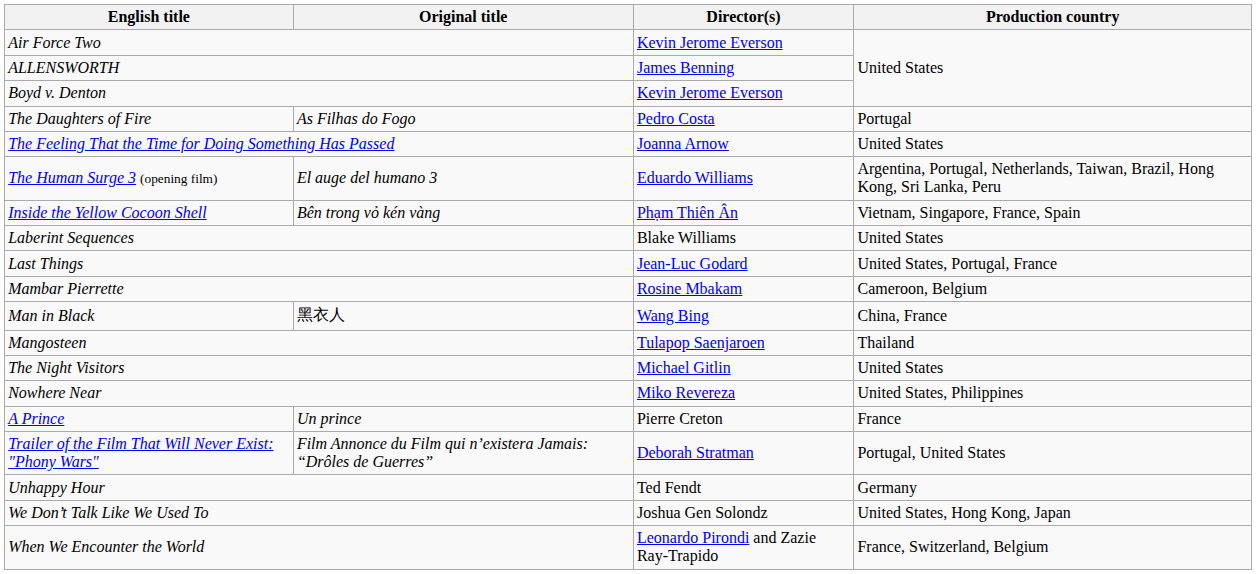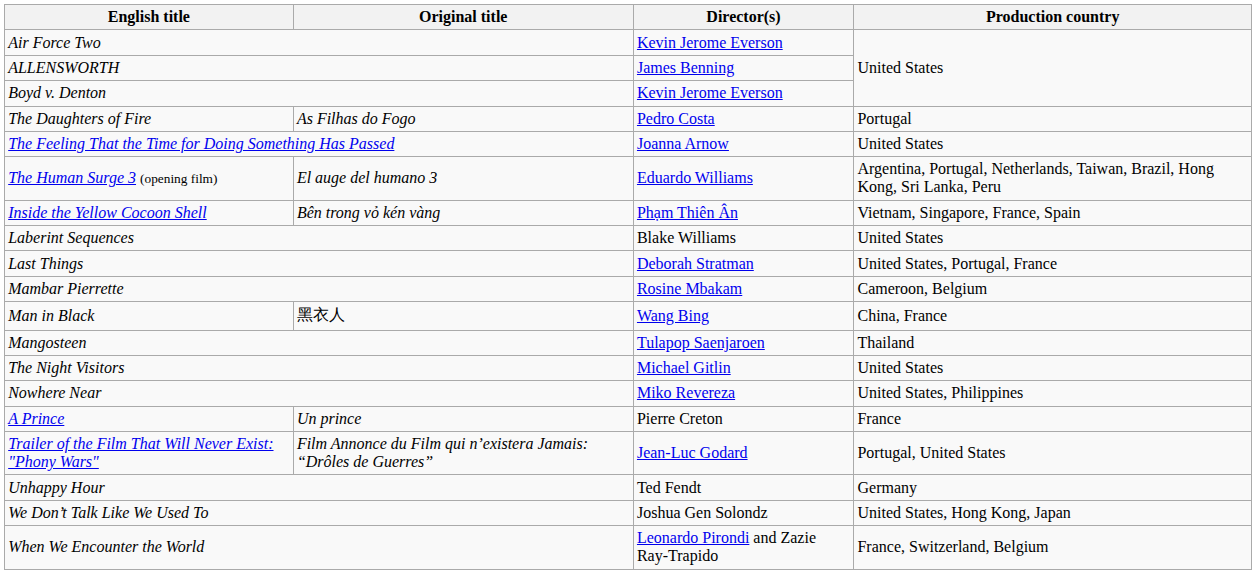Last Things | Director(s): Jean-Luc Godard -> Deborah Stratman
Trailer of the Film That Will Never Exist: "Phony Wars" | Director(s): Deborah Stratman -> Jean-Luc Godard
